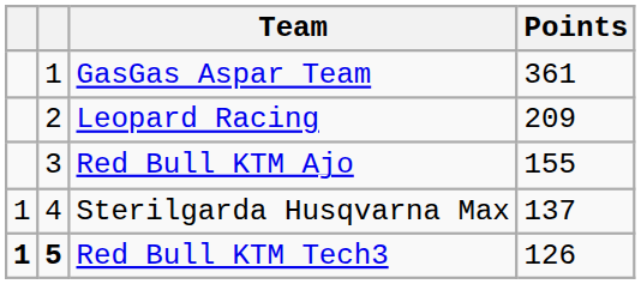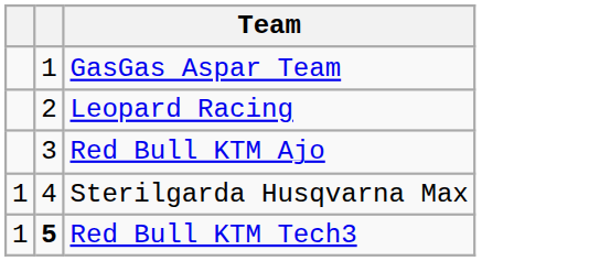- column: Points | 361 | 209 | 155 | 137 | 126
Red Bull KTM Tech3 | column 1: bold -> normal
